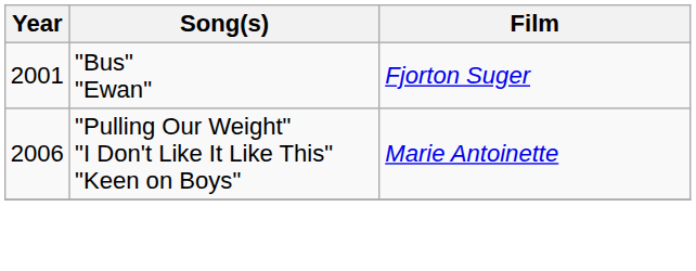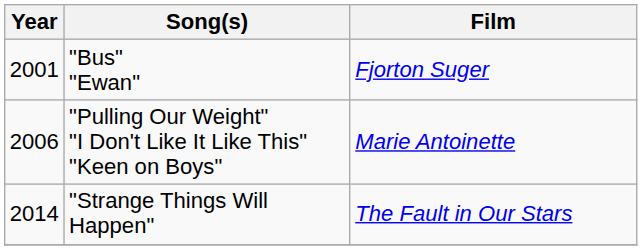+ row: 2014 | "Strange Things Will Happen" | The Fault in Our Stars
